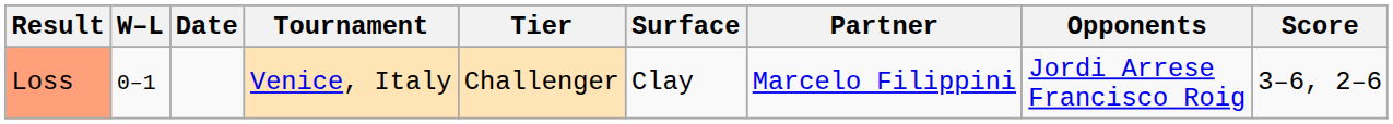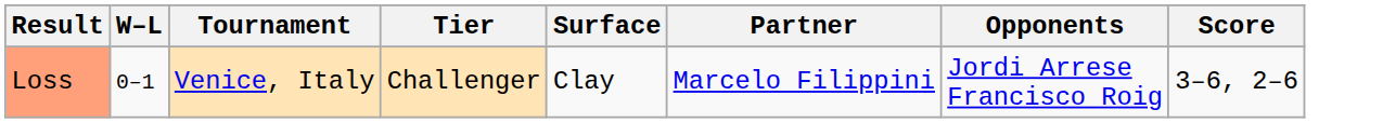- column: Date
